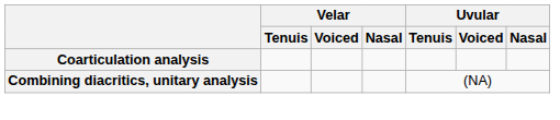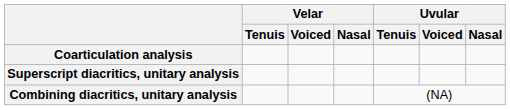+ row: Superscript diacritics, unitary analysis
